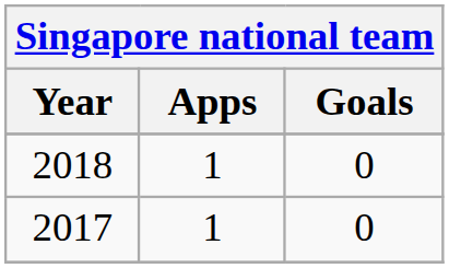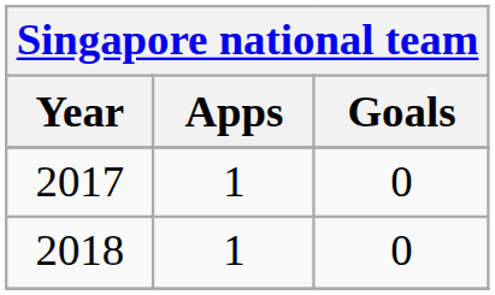rows swapped: 2017 <-> 2018
